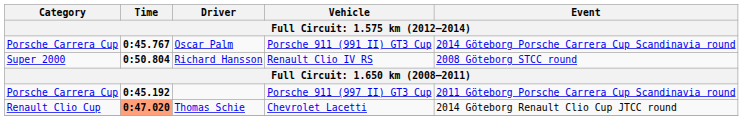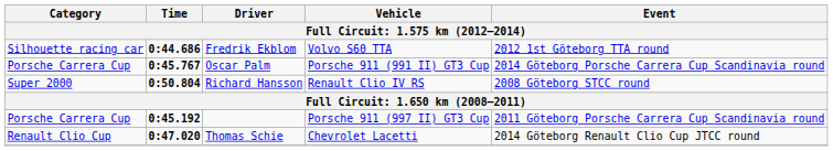+ row: Silhouette racing car | 0:44.686 | Fredrik Ekblom | Volvo S60 TTA | 2012 1st Göteborg TTA round
Thomas Schie | Time: lightsalmon background -> no background
